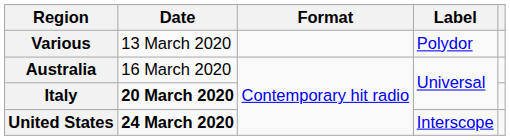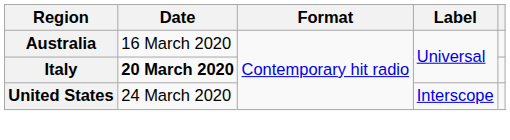- row: Various | 13 March 2020 | Polydor
United States | Date: bold -> normal
